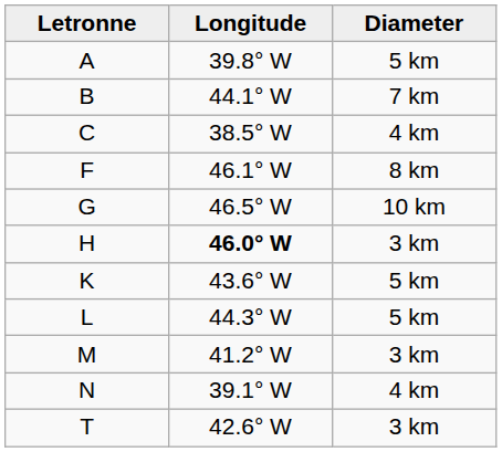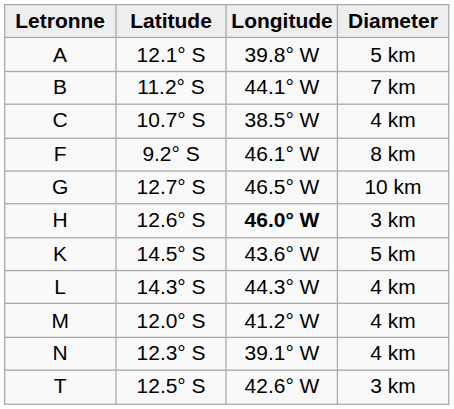+ column: Latitude | 12.1° S | 11.2° S | 10.7° S | 9.2° S | 12.7° S | 12.6° S | 14.5° S | 14.3° S | 12.0° S | 12.3° S | 12.5° S
L | Diameter: 5 km -> 4 km
M | Diameter: 3 km -> 4 km
